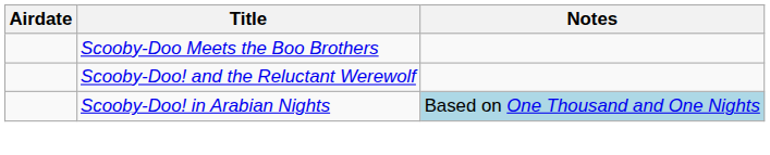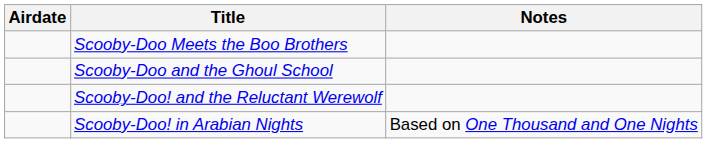+ row: Scooby-Doo and the Ghoul School
Scooby-Doo! in Arabian Nights | Notes: lightblue background -> no background
